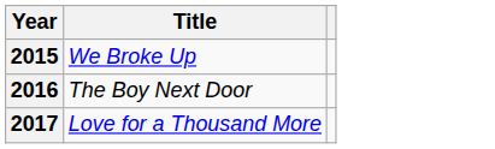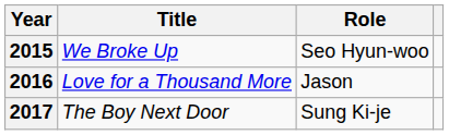+ column: Role | Seo Hyun-woo | Jason | Sung Ki-je
2016 | Title: The Boy Next Door -> Love for a Thousand More
2017 | Title: Love for a Thousand More -> The Boy Next Door
